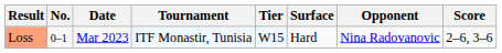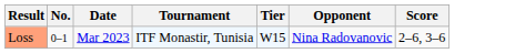- column: Surface | Hard
